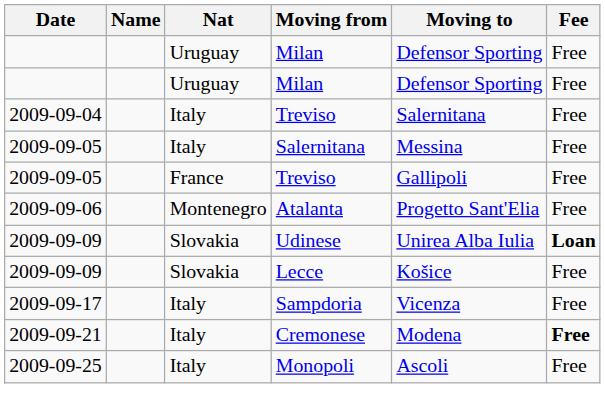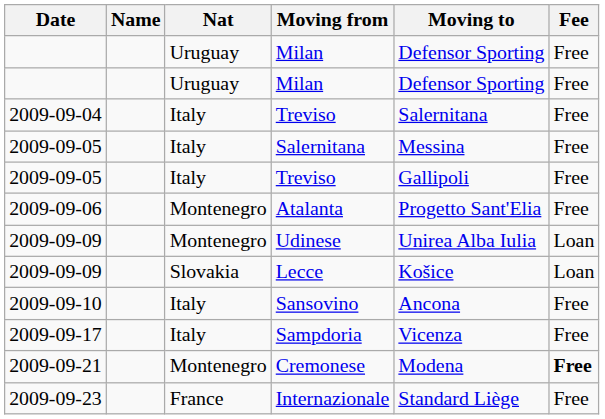2009-09-05 / Treviso | Nat: France -> Italy
Udinese | Nat: Slovakia -> Montenegro
Udinese | Fee: bold -> normal
Lecce | Fee: Free -> Loan
+ row: 2009-09-10 | Italy | Sansovino | Ancona | Free
Cremonese | Nat: Italy -> Montenegro
+ row: 2009-09-23 | France | Internazionale | Standard Liège | Free
- row: 2009-09-25 | Italy | Monopoli | Ascoli | Free
